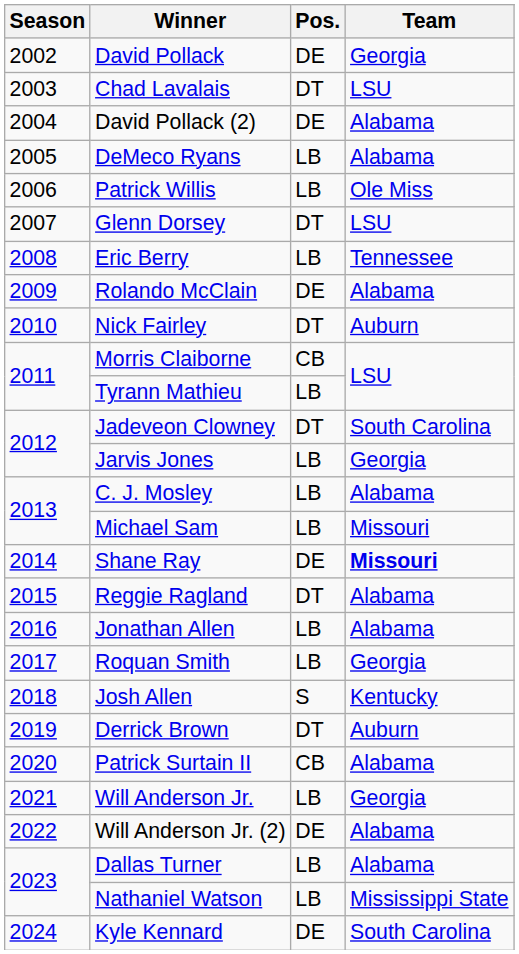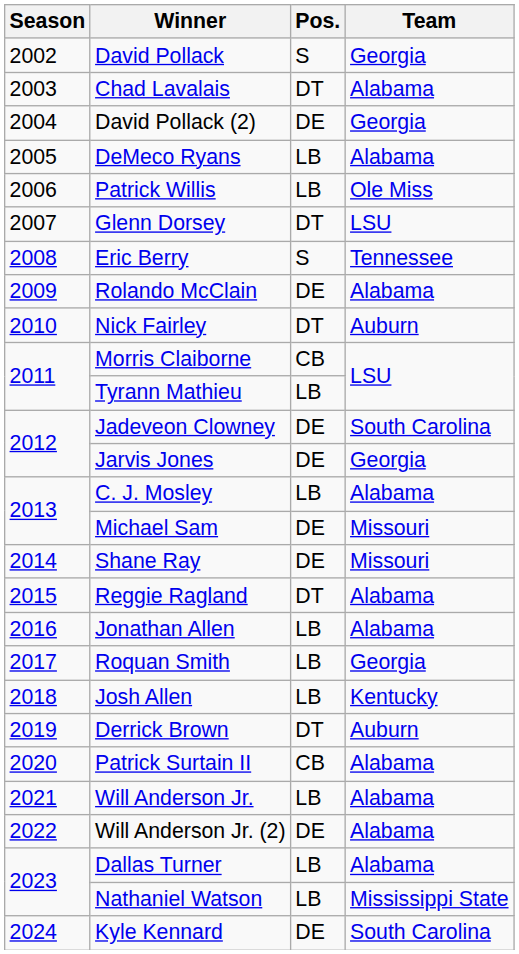David Pollack | Pos.: DE -> S
Chad Lavalais | Team: LSU -> Alabama
David Pollack (2) | Team: Alabama -> Georgia
Eric Berry | Pos.: LB -> S
Jadeveon Clowney | Pos.: DT -> DE
Jarvis Jones | Pos.: LB -> DE
Michael Sam | Pos.: LB -> DE
Shane Ray | Team: bold -> normal
Josh Allen | Pos.: S -> LB
Will Anderson Jr. | Team: Georgia -> Alabama
